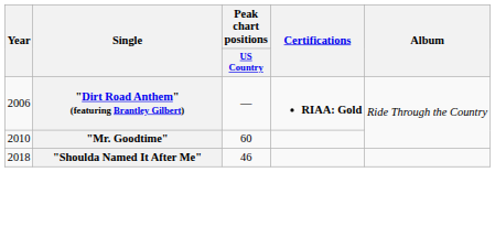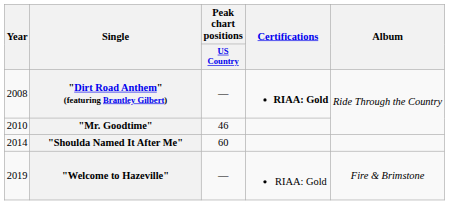"Dirt Road Anthem" (featuring Brantley Gilbert) | Year: 2006 -> 2008
"Mr. Goodtime" | Peak chart positions / US Country: 60 -> 46
"Shoulda Named It After Me" | Year: 2018 -> 2014
"Shoulda Named It After Me" | Peak chart positions / US Country: 46 -> 60
+ row: 2019 | "Welcome to Hazeville" | — | RIAA: Gold | Fire & Brimstone
